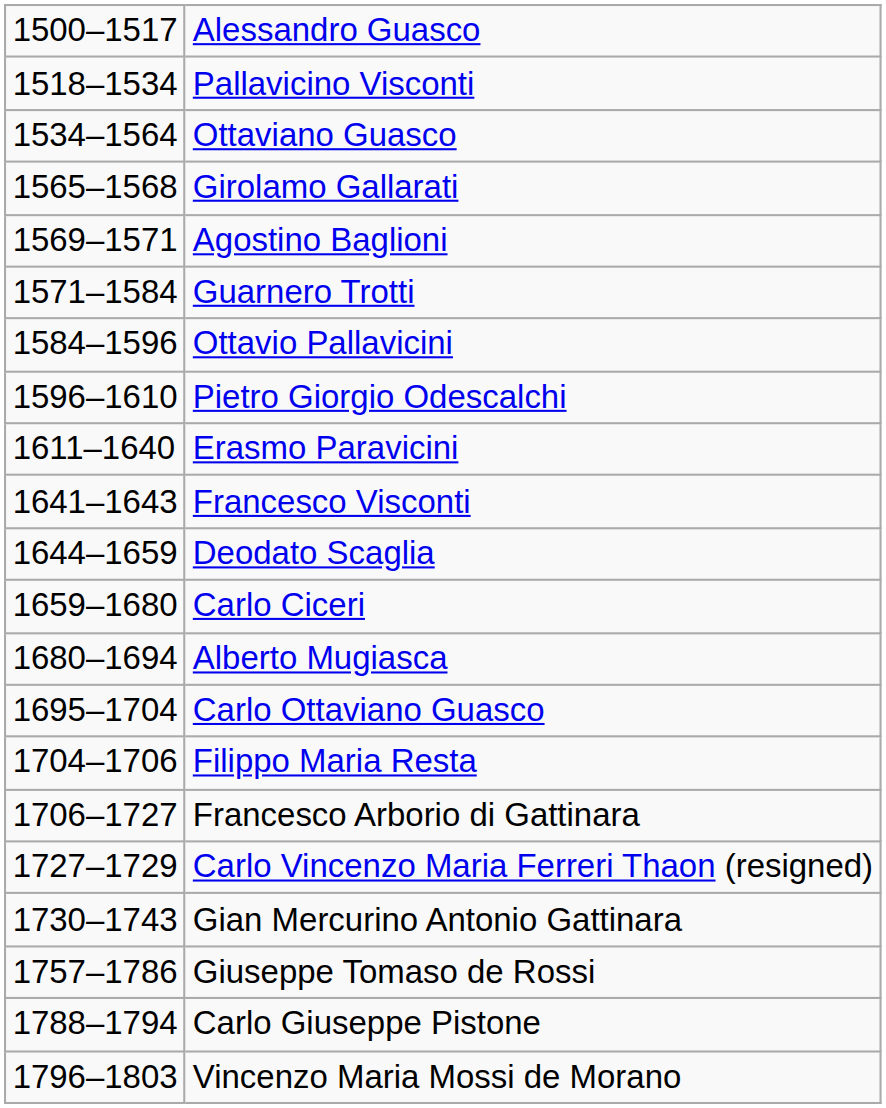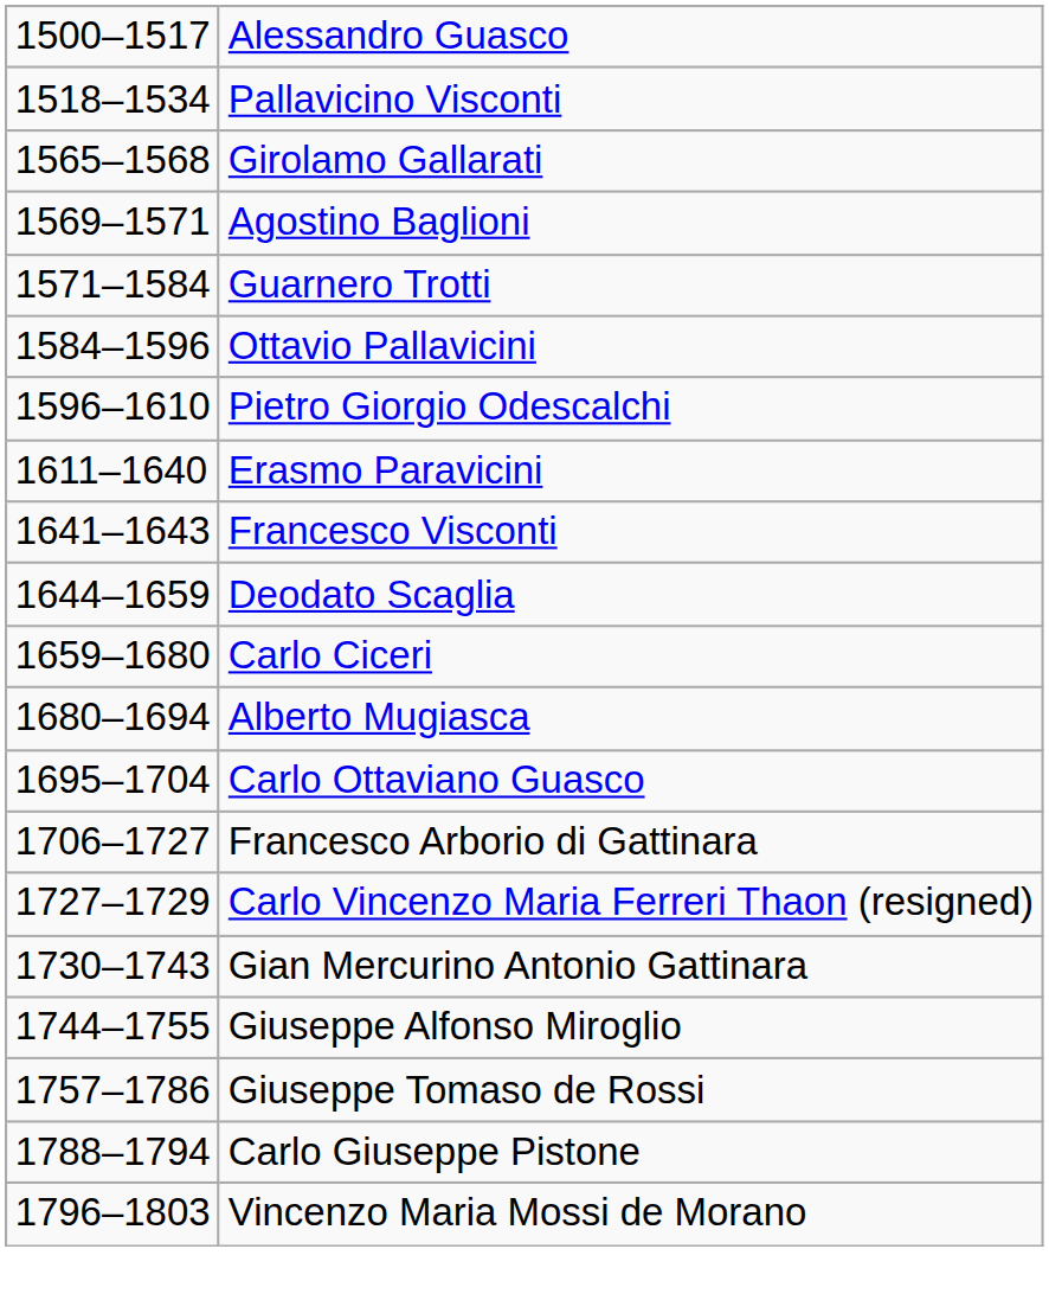- row: 1534–1564 | Ottaviano Guasco
- row: 1704–1706 | Filippo Maria Resta
+ row: 1744–1755 | Giuseppe Alfonso Miroglio
